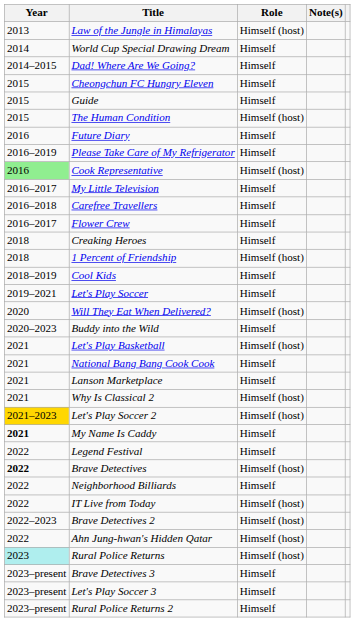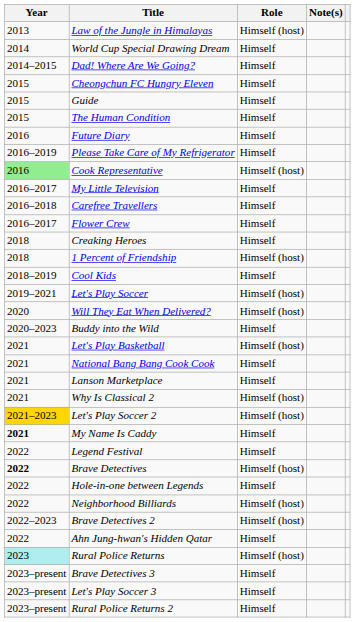The Human Condition | Role: Himself (host) -> Himself
Let's Play Soccer | Role: Himself -> Himself (host)
+ row: 2022 | Hole-in-one between Legends | Himself
Neighborhood Billiards | Role: Himself -> Himself (host)
- row: 2022 | IT Live from Today | Himself (host)
Ahn Jung-hwan's Hidden Qatar | Role: Himself (host) -> Himself
